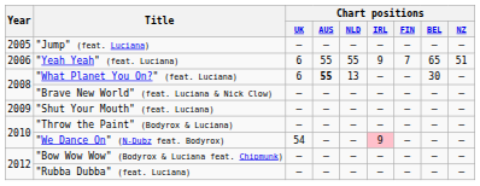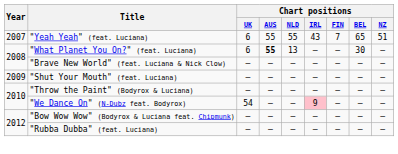- row: 2005 | "Jump" (feat. Luciana) | — | — | — | — | — | — | —
"Yeah Yeah" (feat. Luciana) | Year: 2006 -> 2007
"Yeah Yeah" (feat. Luciana) | Chart positions / IRL: 9 -> 43
